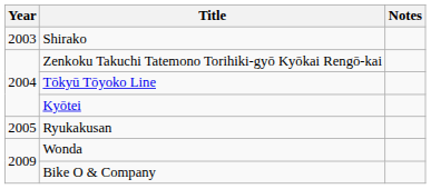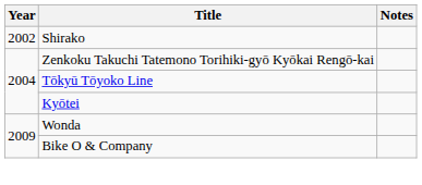Shirako | Year: 2003 -> 2002
- row: 2005 | Ryukakusan
